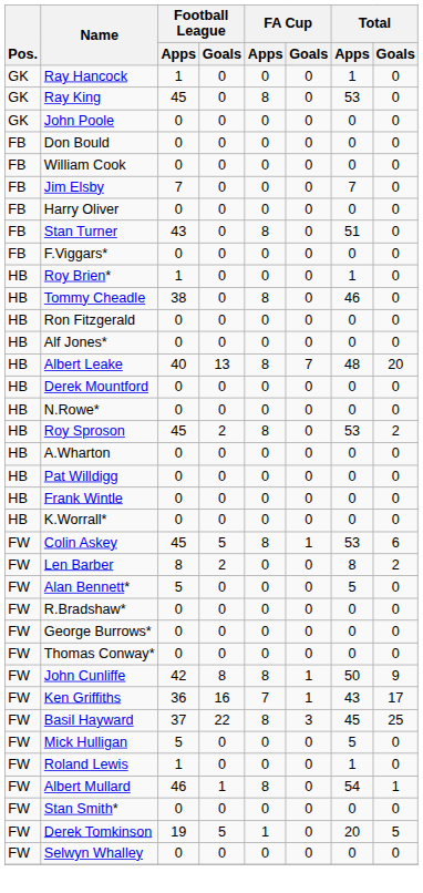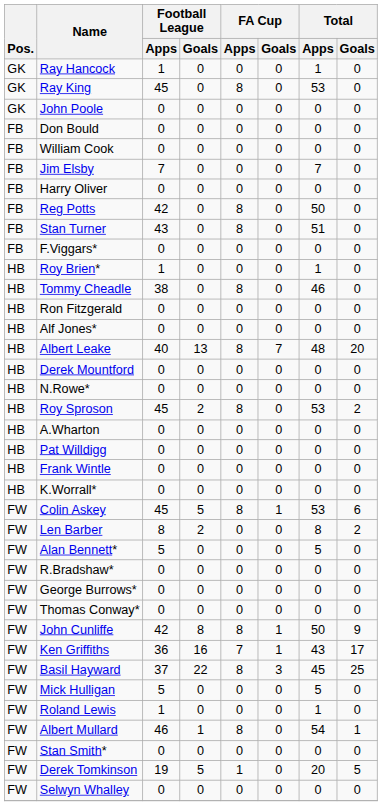+ row: FB | Reg Potts | 42 | 0 | 8 | 0 | 50 | 0
